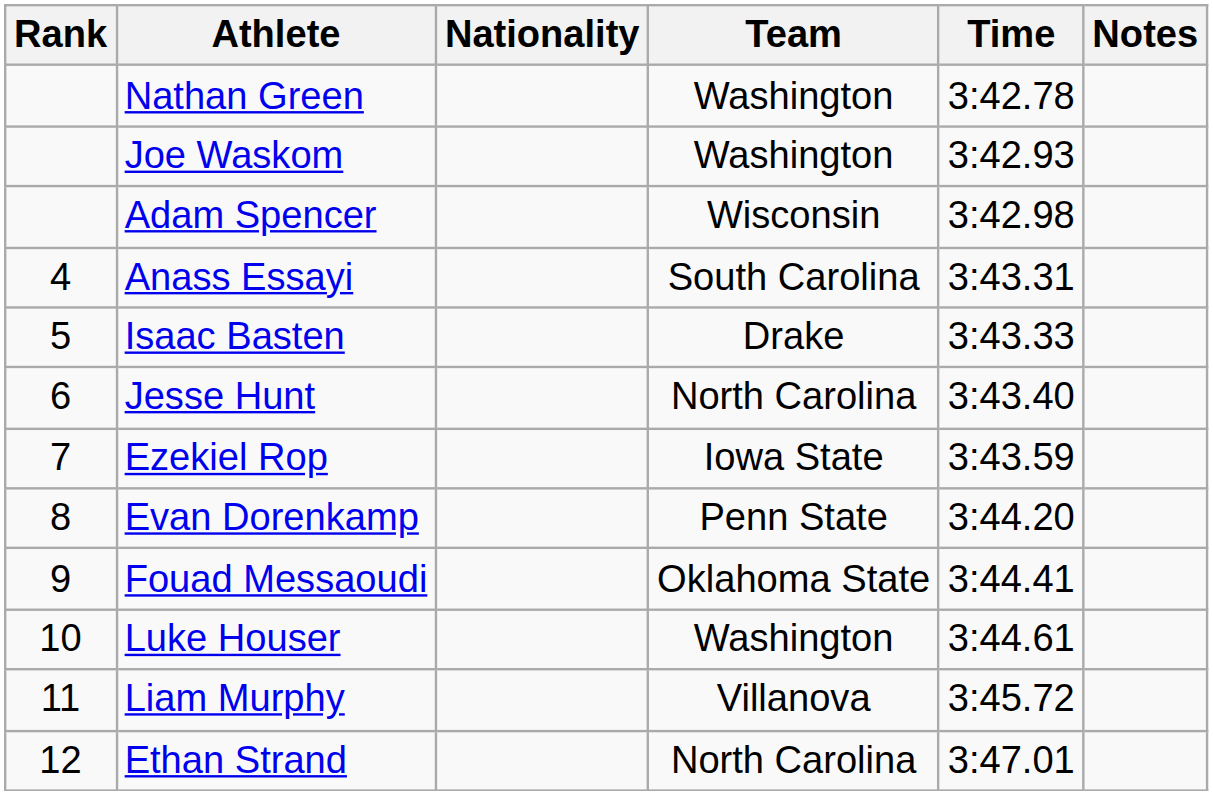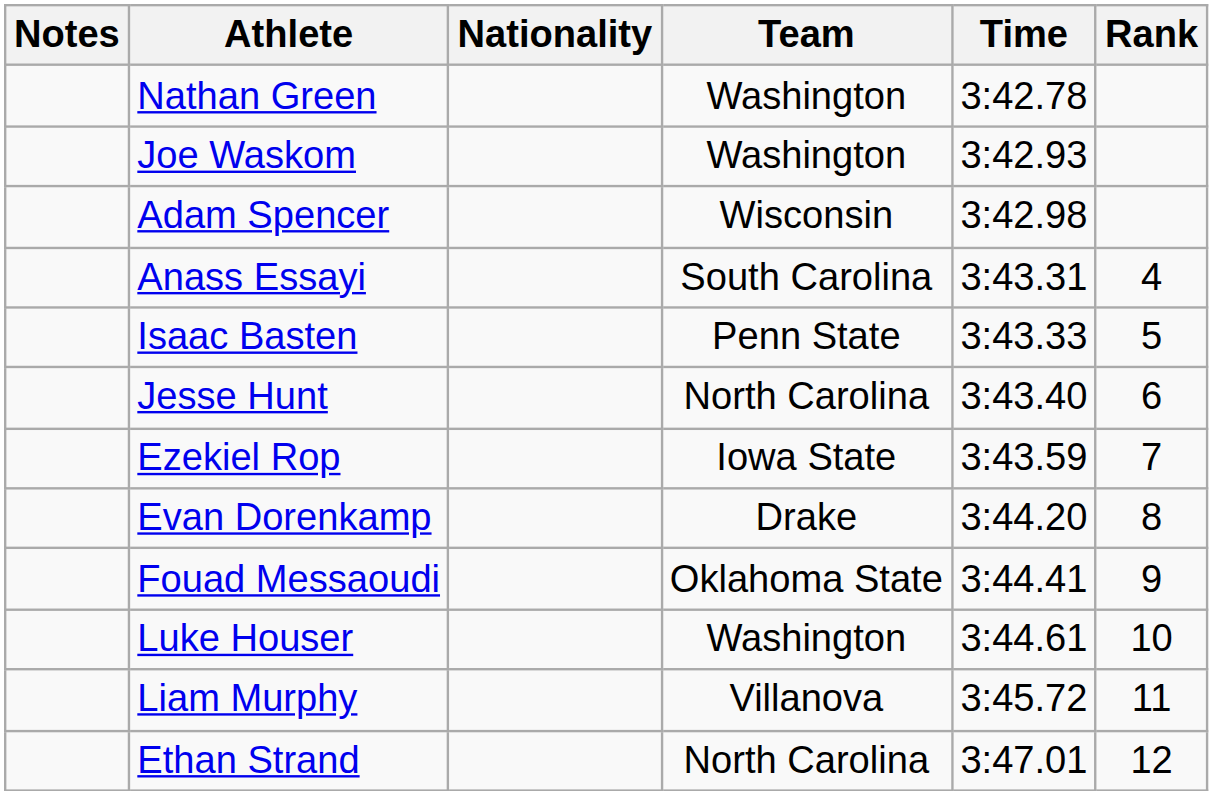columns swapped: Rank <-> Notes
Isaac Basten | Team: Drake -> Penn State
Evan Dorenkamp | Team: Penn State -> Drake
